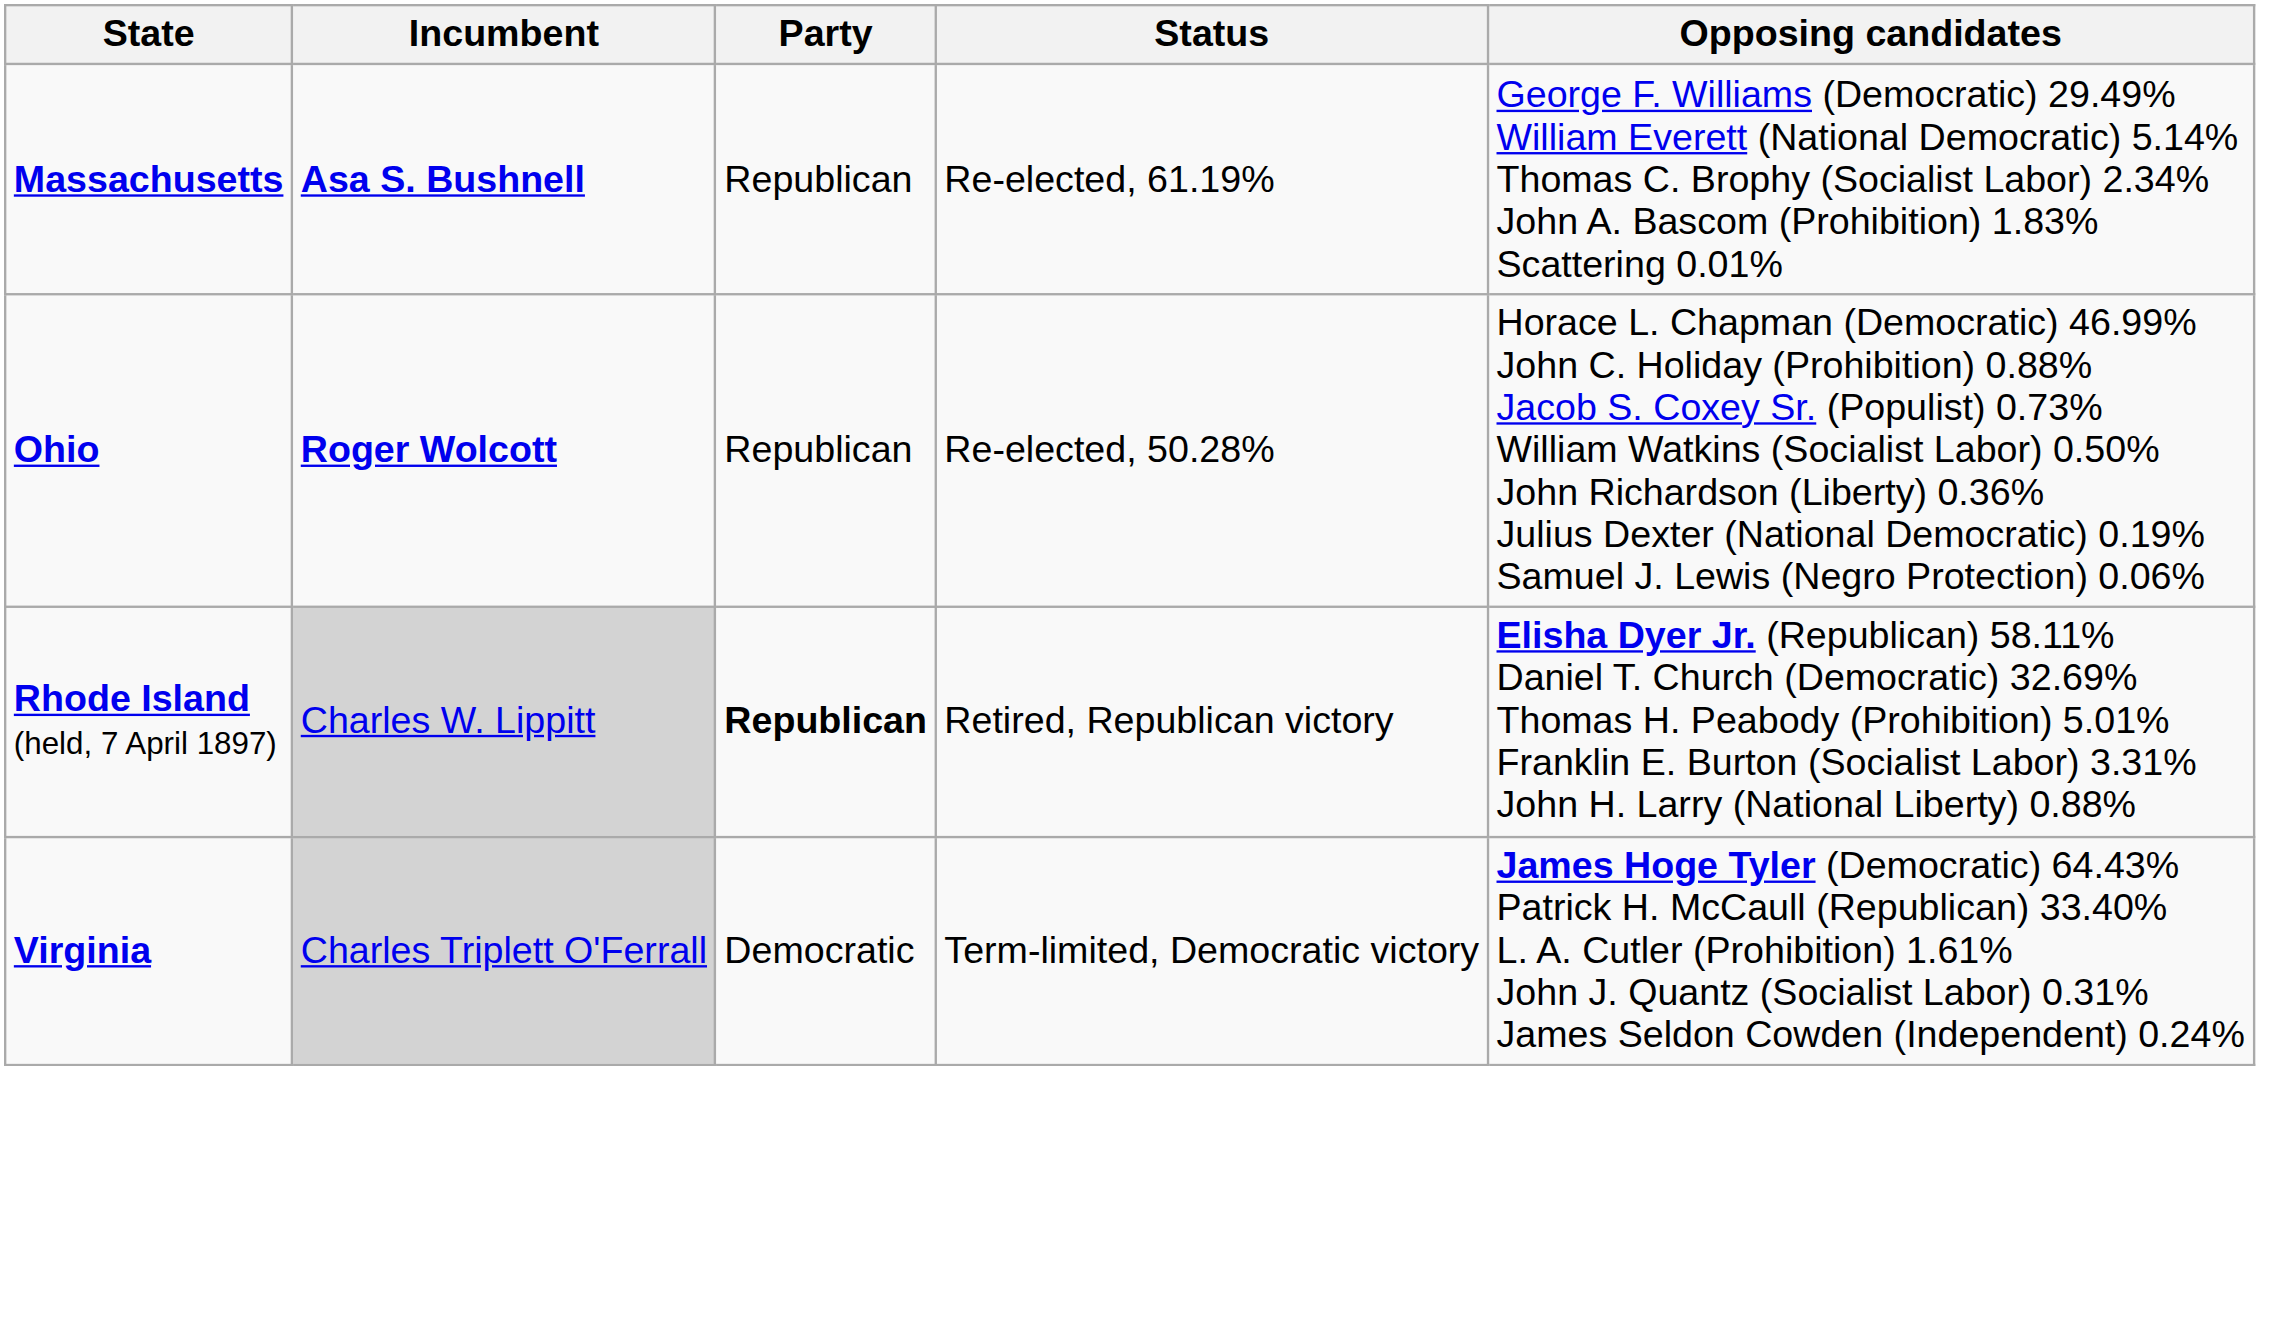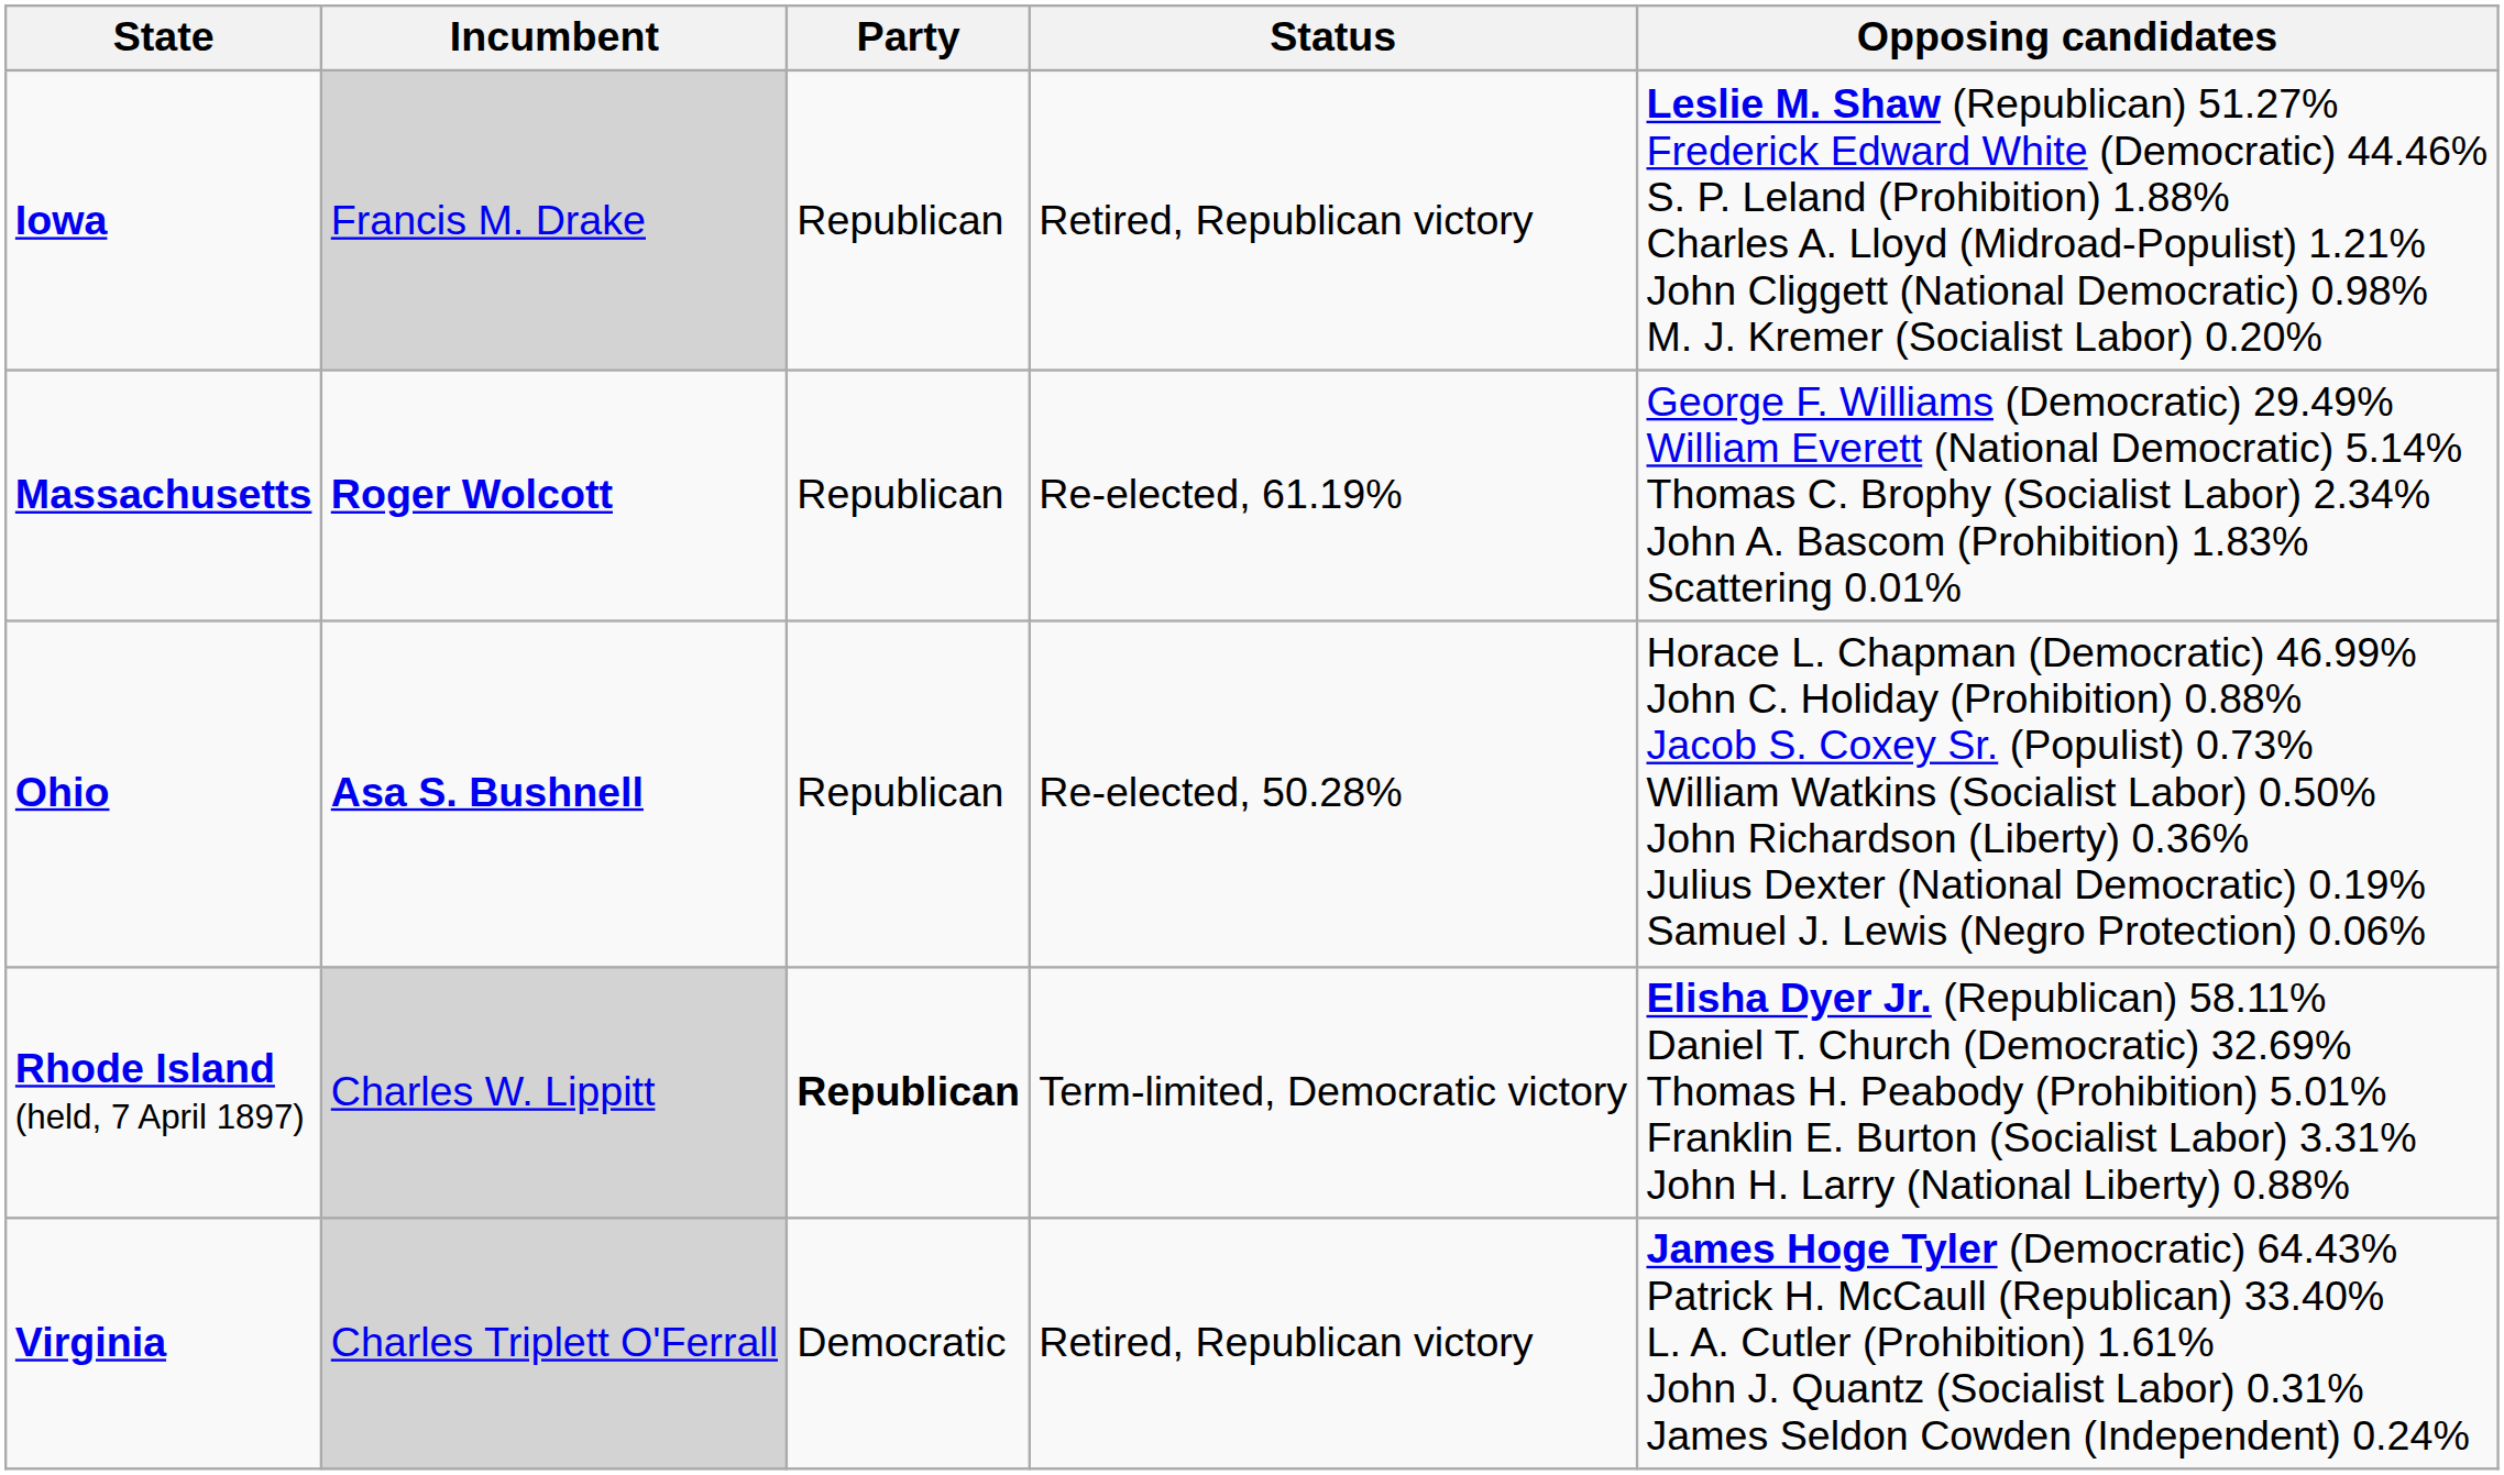+ row: Iowa | Francis M. Drake | Republican | Retired, Republican victory | Leslie M. Shaw (Republican) 51.27% Frederick Edward White (Democratic) 44.46% S. P. Leland (Prohibition) 1.88% Charles A. Lloyd (Midroad-Populist) 1.21% John Cliggett (National Democratic) 0.98% M. J. Kremer (Socialist Labor) 0.20%
Massachusetts | Incumbent: Asa S. Bushnell -> Roger Wolcott
Ohio | Incumbent: Roger Wolcott -> Asa S. Bushnell
Rhode Island (held, 7 April 1897) | Status: Retired, Republican victory -> Term-limited, Democratic victory
Virginia | Status: Term-limited, Democratic victory -> Retired, Republican victory
